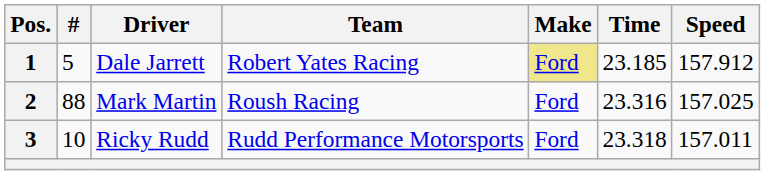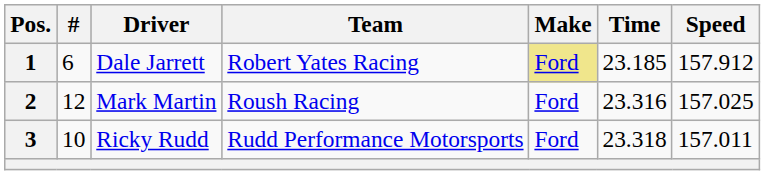1 | #: 5 -> 6
2 | #: 88 -> 12
